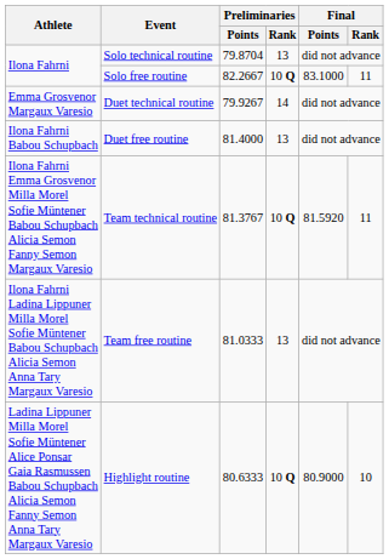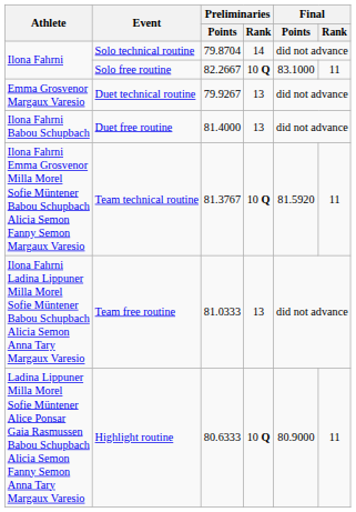Solo technical routine | Preliminaries / Rank: 13 -> 14
Duet technical routine | Preliminaries / Rank: 14 -> 13
Highlight routine | Final / Rank: 10 -> 11
